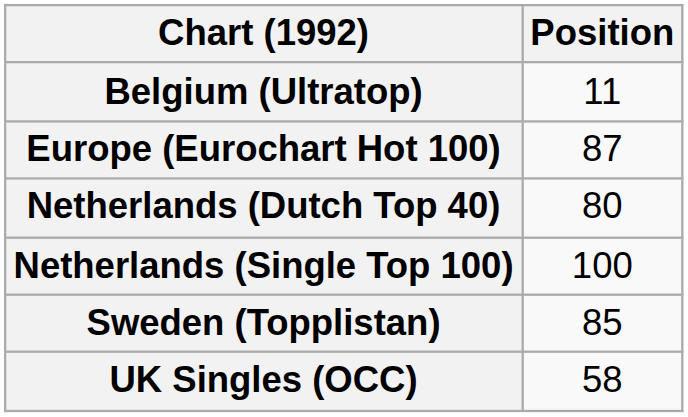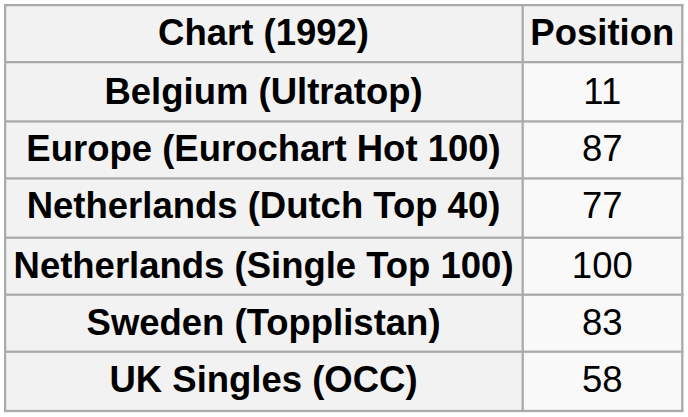Netherlands (Dutch Top 40) | Position: 80 -> 77
Sweden (Topplistan) | Position: 85 -> 83
